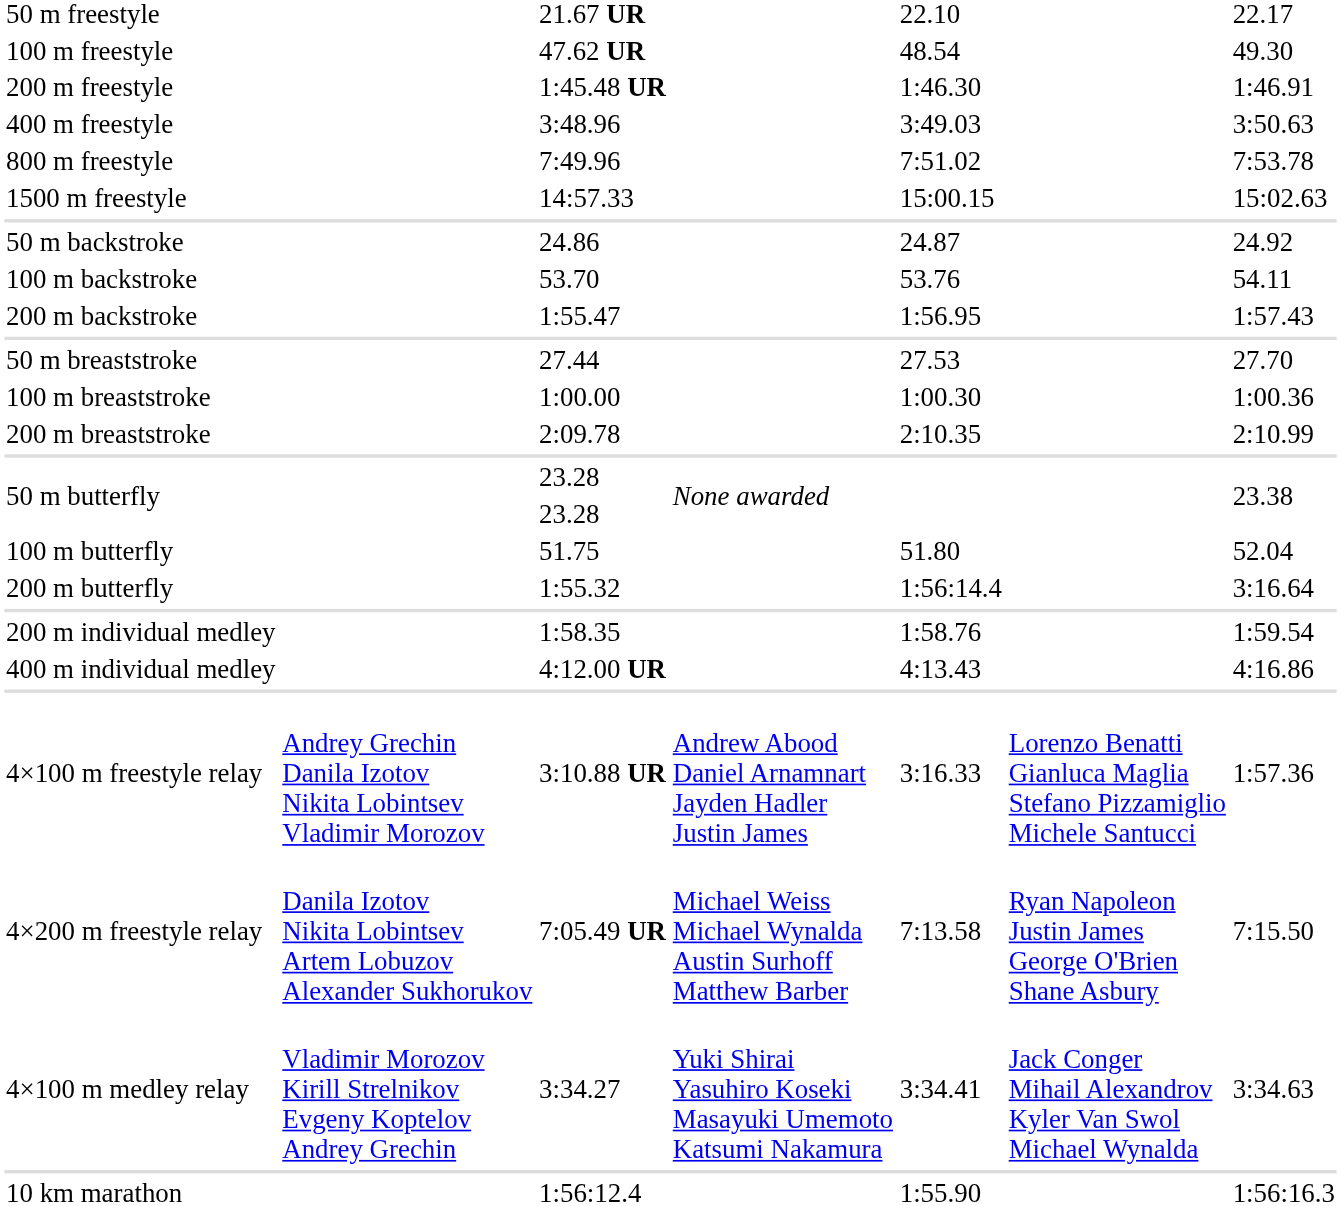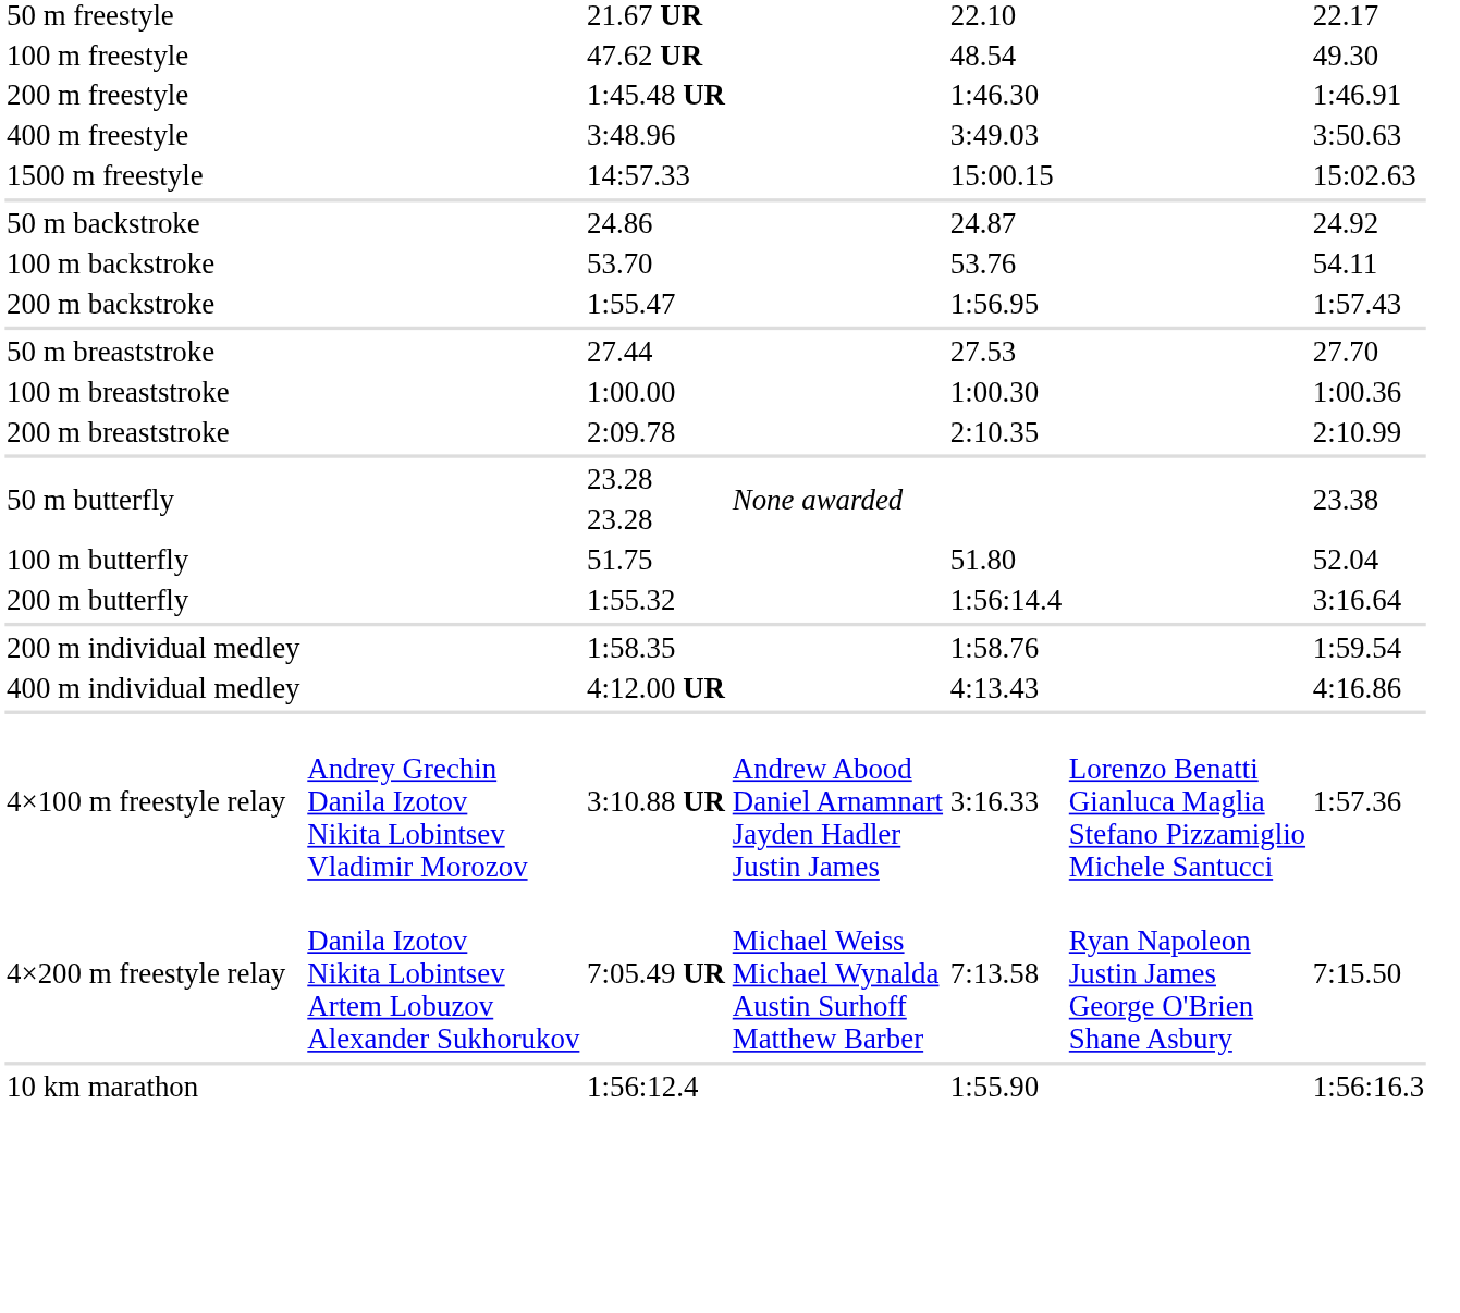- row: 800 m freestyle | 7:49.96 | 7:51.02 | 7:53.78
- row: 4×100 m medley relay | Vladimir Morozov Kirill Strelnikov Evgeny Koptelov Andrey Grechin | 3:34.27 | Yuki Shirai Yasuhiro Koseki Masayuki Umemoto Katsumi Nakamura | 3:34.41 | Jack Conger Mihail Alexandrov Kyler Van Swol Michael Wynalda | 3:34.63
